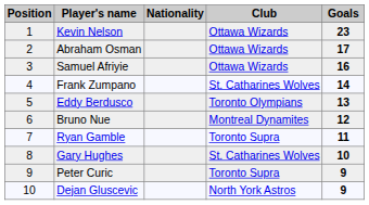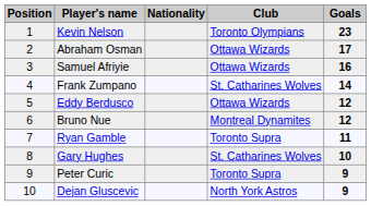Kevin Nelson | Club: Ottawa Wizards -> Toronto Olympians
Eddy Berdusco | Club: Toronto Olympians -> Ottawa Wizards
Eddy Berdusco | Goals: 13 -> 12
